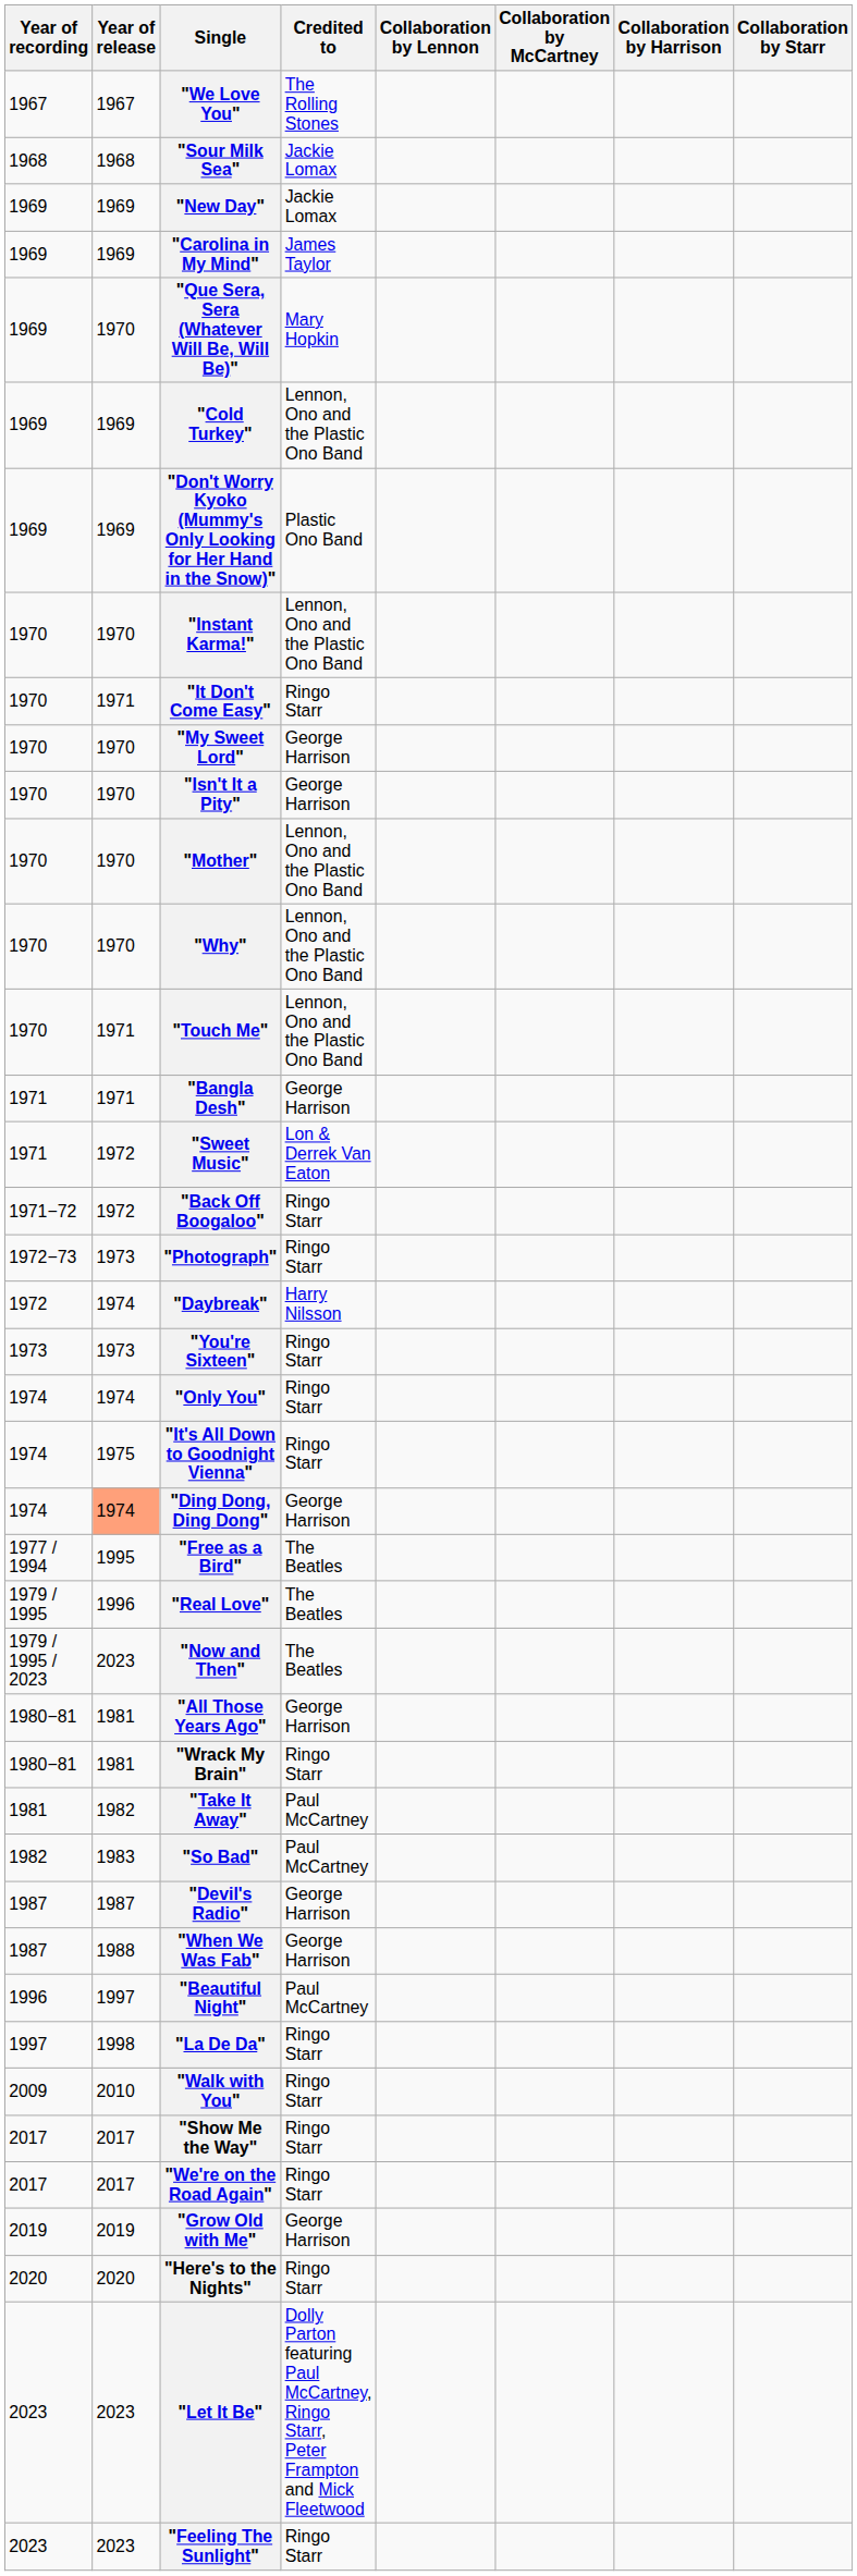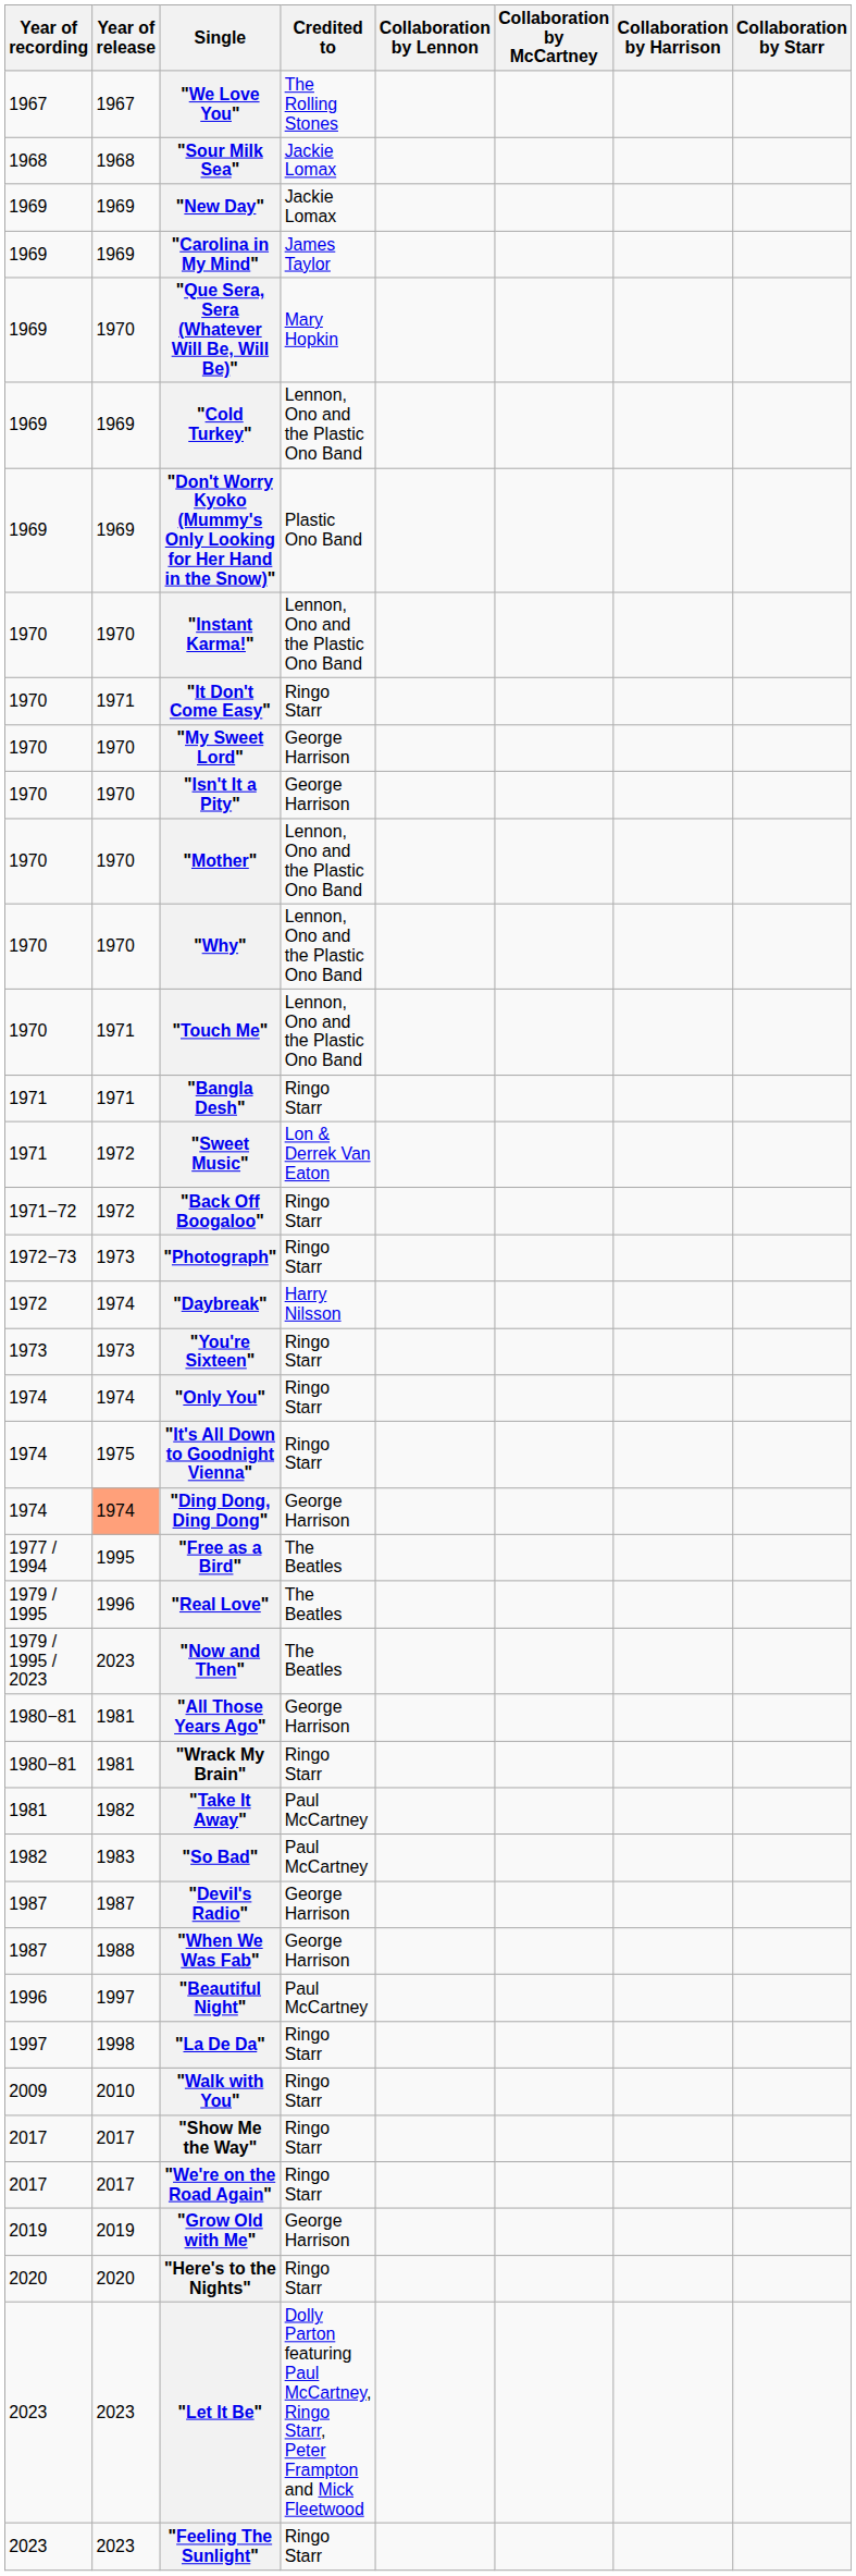"Bangla Desh" | Credited to: George Harrison -> Ringo Starr
